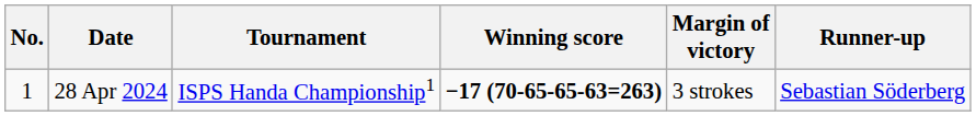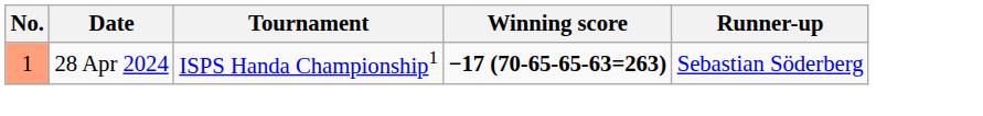- column: Margin of victory | 3 strokes
28 Apr 2024 | No.: no background -> lightsalmon background
